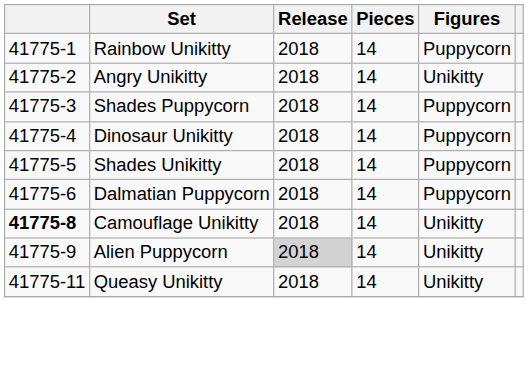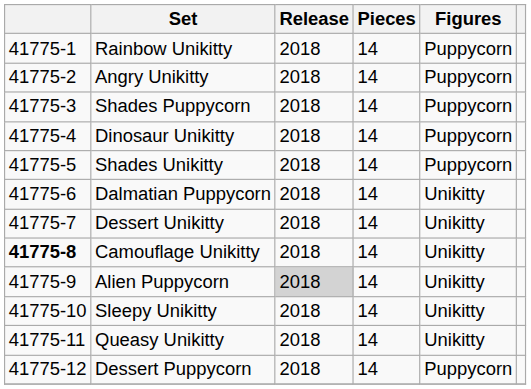Angry Unikitty | Figures: Unikitty -> Puppycorn
Dalmatian Puppycorn | Figures: Puppycorn -> Unikitty
+ row: 41775-7 | Dessert Unikitty | 2018 | 14 | Unikitty
+ row: 41775-10 | Sleepy Unikitty | 2018 | 14 | Unikitty
+ row: 41775-12 | Dessert Puppycorn | 2018 | 14 | Puppycorn
